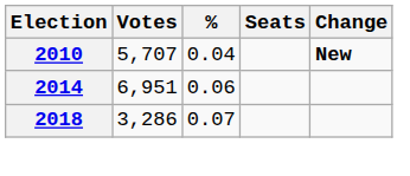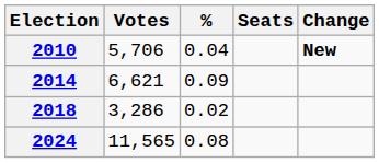2010 | Votes: 5,707 -> 5,706
2014 | Votes: 6,951 -> 6,621
2014 | %: 0.06 -> 0.09
2018 | %: 0.07 -> 0.02
+ row: 2024 | 11,565 | 0.08
